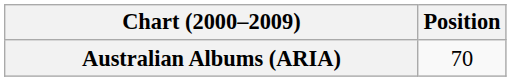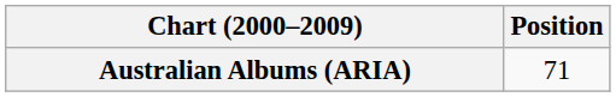Australian Albums (ARIA) | Position: 70 -> 71
